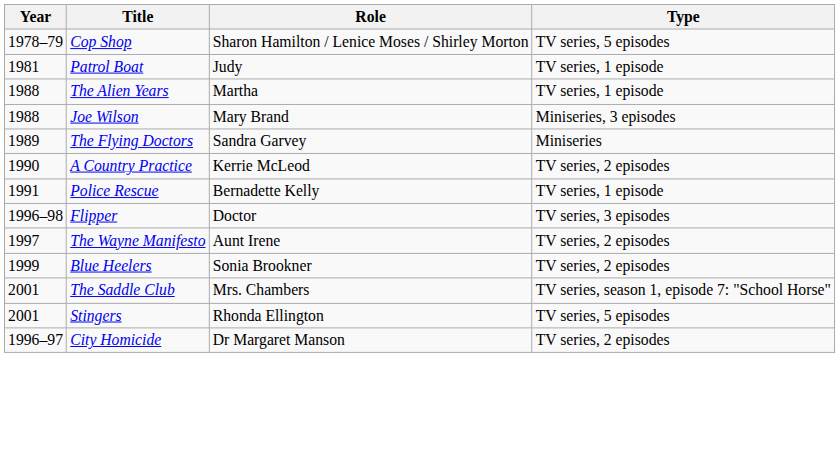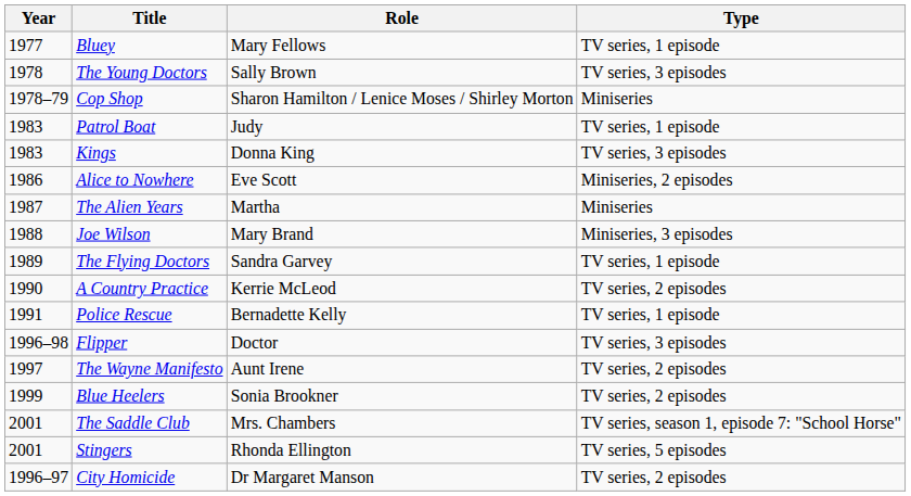+ row: 1977 | Bluey | Mary Fellows | TV series, 1 episode
+ row: 1978 | The Young Doctors | Sally Brown | TV series, 3 episodes
Cop Shop | Type: TV series, 5 episodes -> Miniseries
Patrol Boat | Year: 1981 -> 1983
+ row: 1983 | Kings | Donna King | TV series, 3 episodes
+ row: 1986 | Alice to Nowhere | Eve Scott | Miniseries, 2 episodes
The Alien Years | Year: 1988 -> 1987
The Alien Years | Type: TV series, 1 episode -> Miniseries
The Flying Doctors | Type: Miniseries -> TV series, 1 episode
